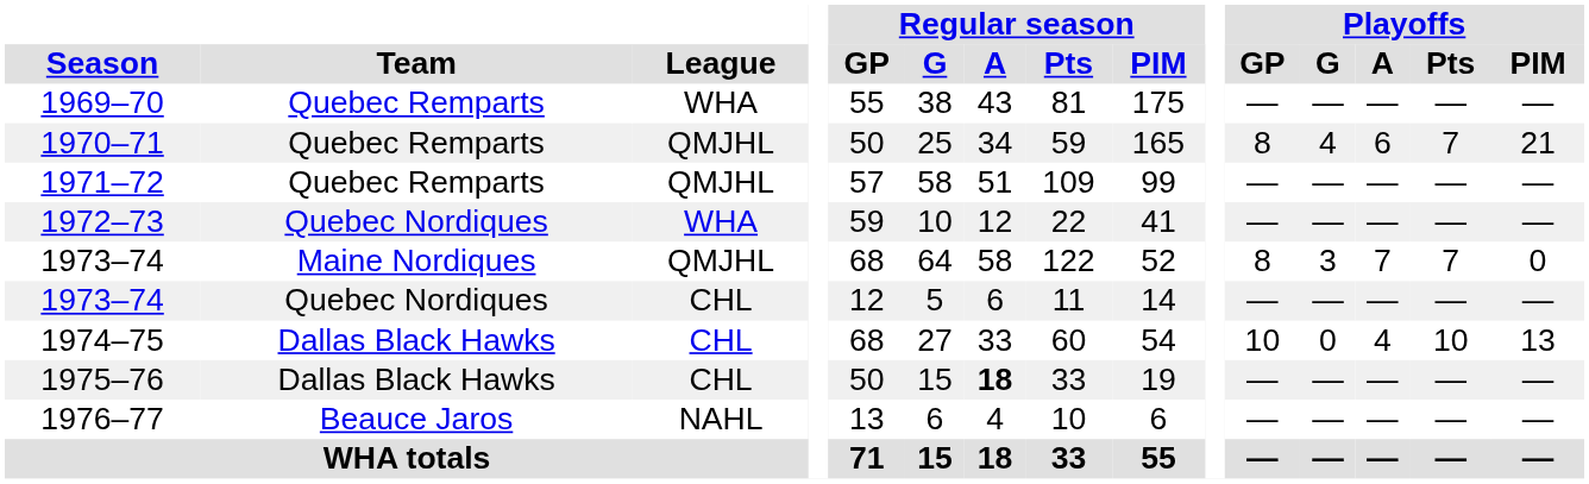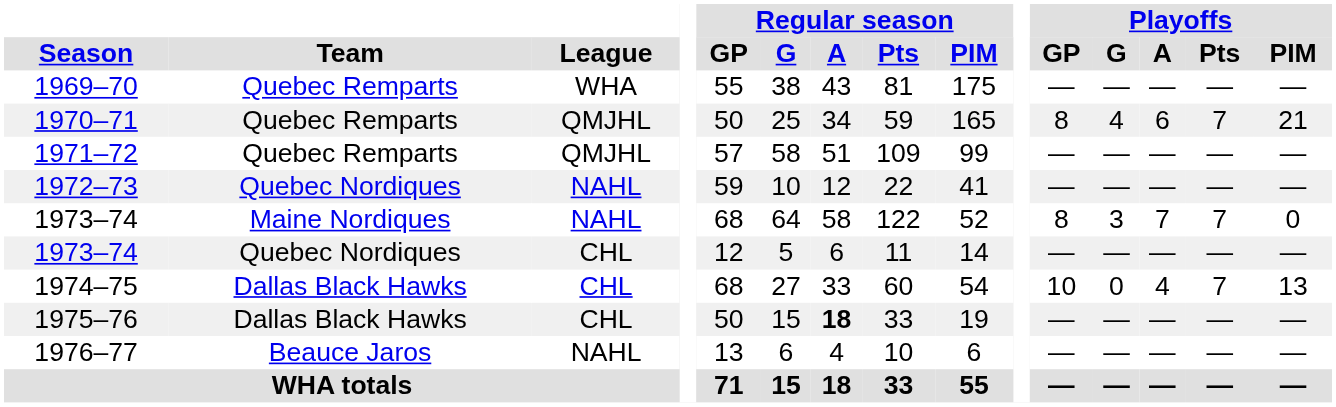1972–73 | League: WHA -> NAHL
1973–74 / Maine Nordiques | League: QMJHL -> NAHL
1974–75 | Playoffs / Pts: 10 -> 7
